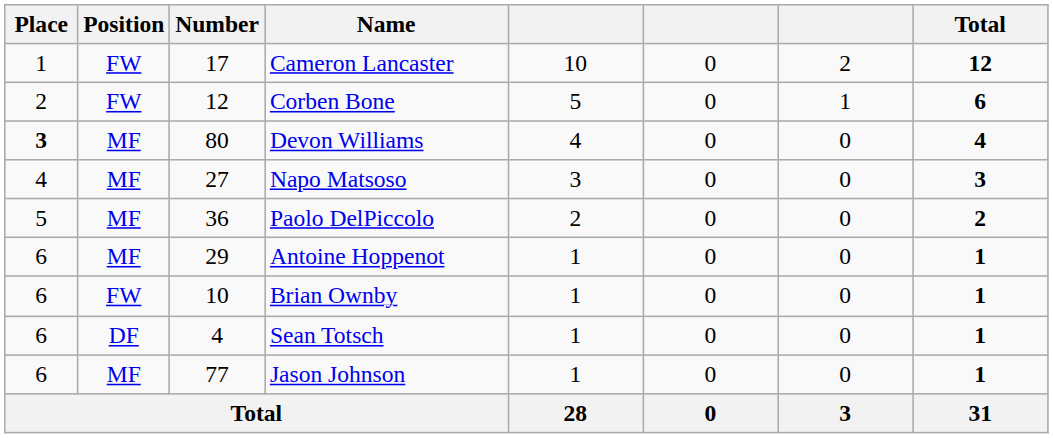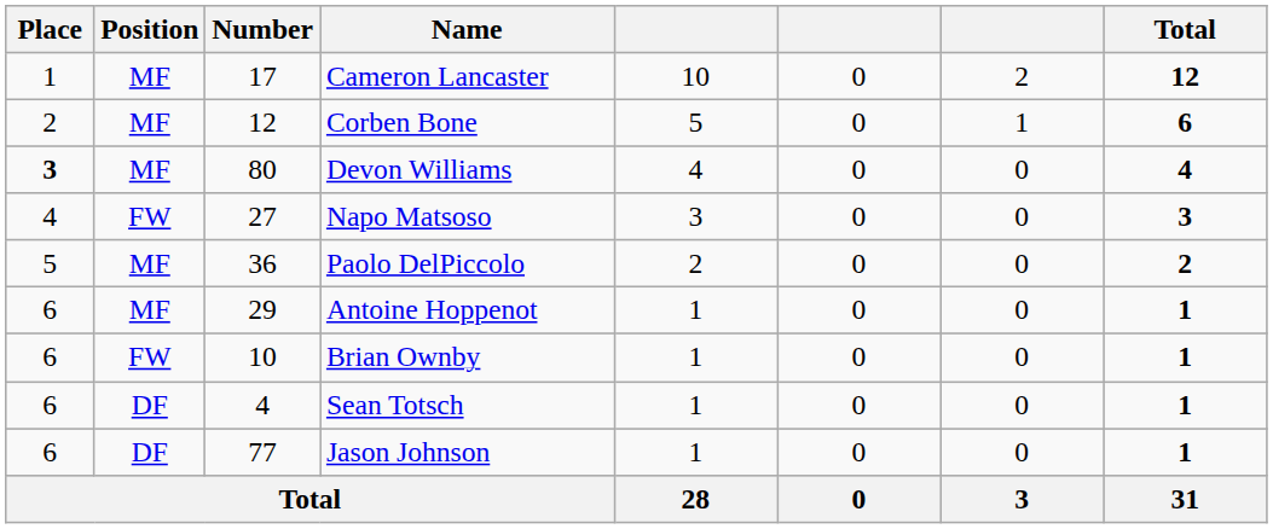Cameron Lancaster | Position: FW -> MF
Corben Bone | Position: FW -> MF
Napo Matsoso | Position: MF -> FW
Jason Johnson | Position: MF -> DF
